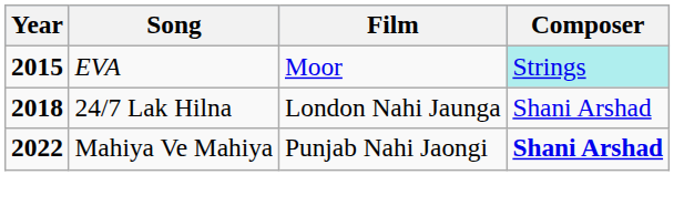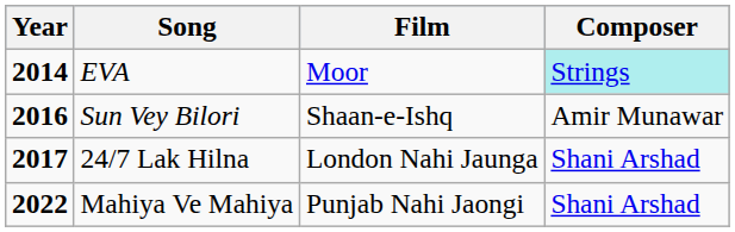EVA | Year: 2015 -> 2014
+ row: 2016 | Sun Vey Bilori | Shaan-e-Ishq | Amir Munawar
24/7 Lak Hilna | Year: 2018 -> 2017
Mahiya Ve Mahiya | Composer: bold -> normal
